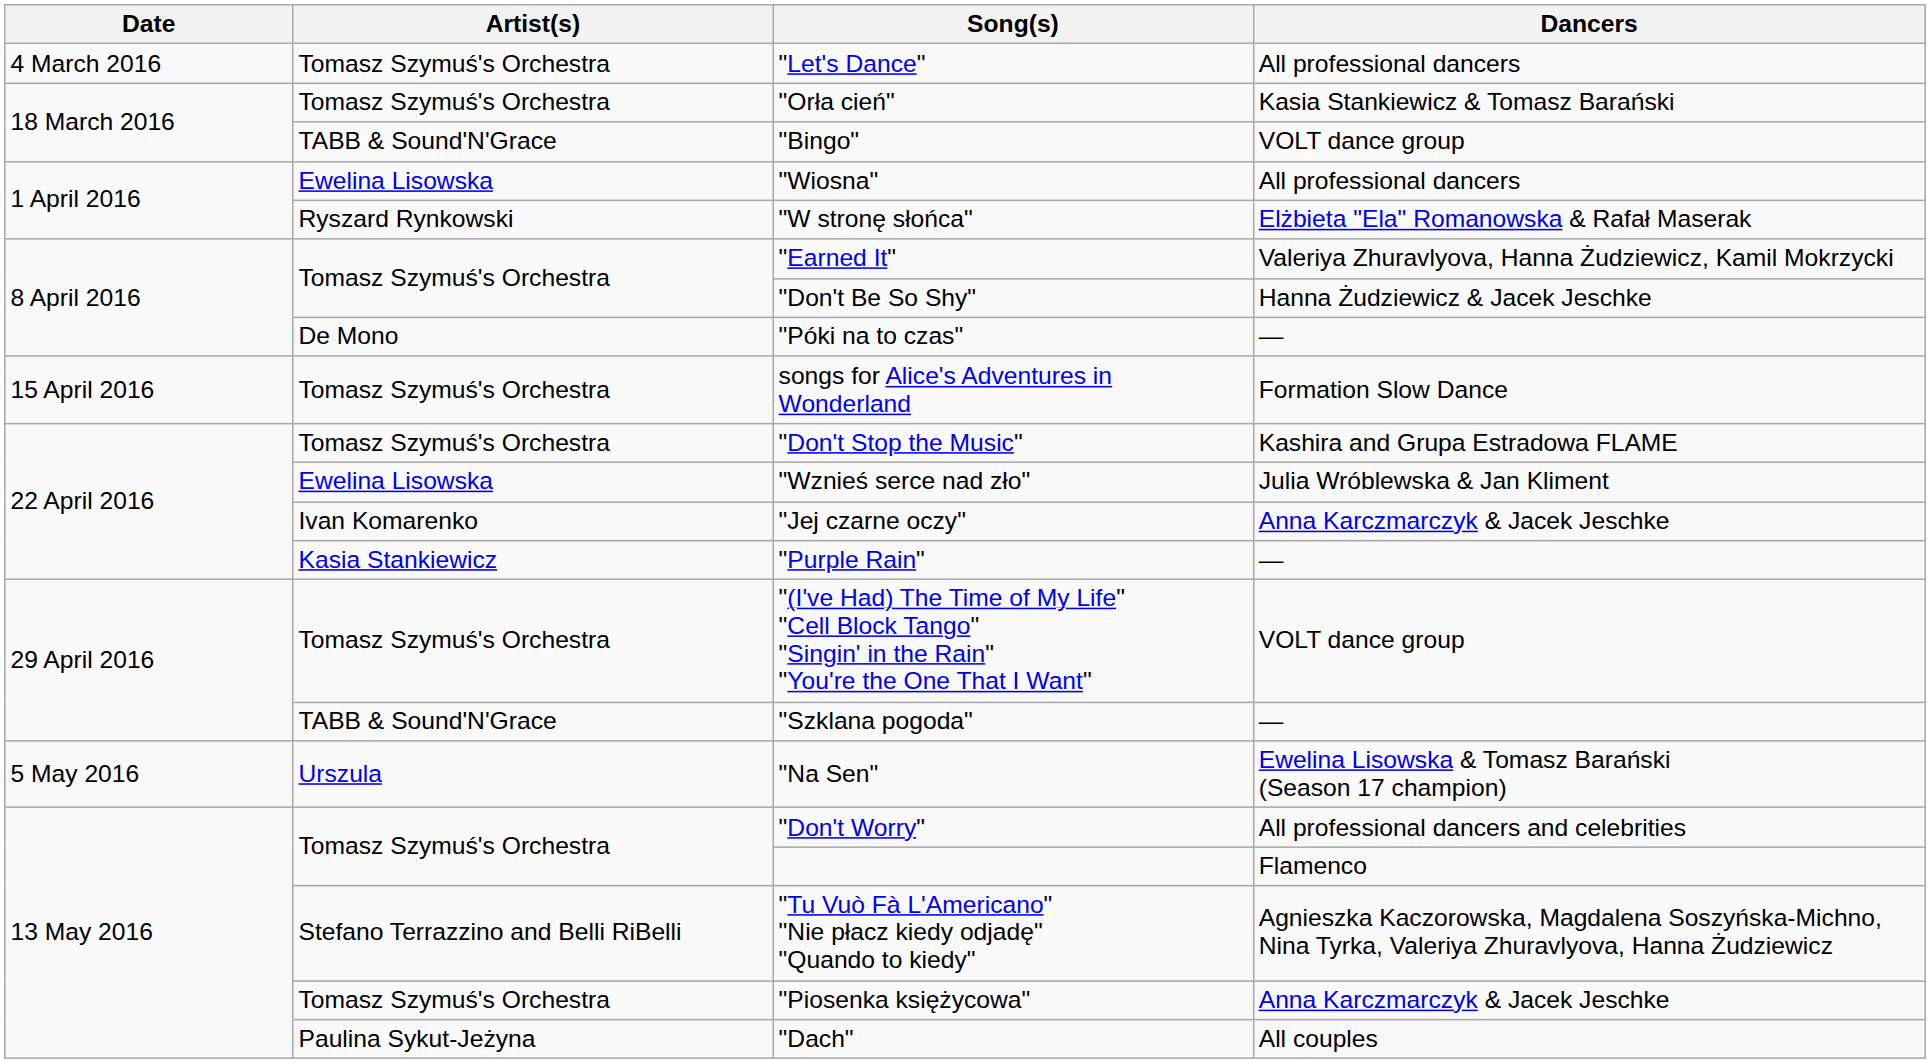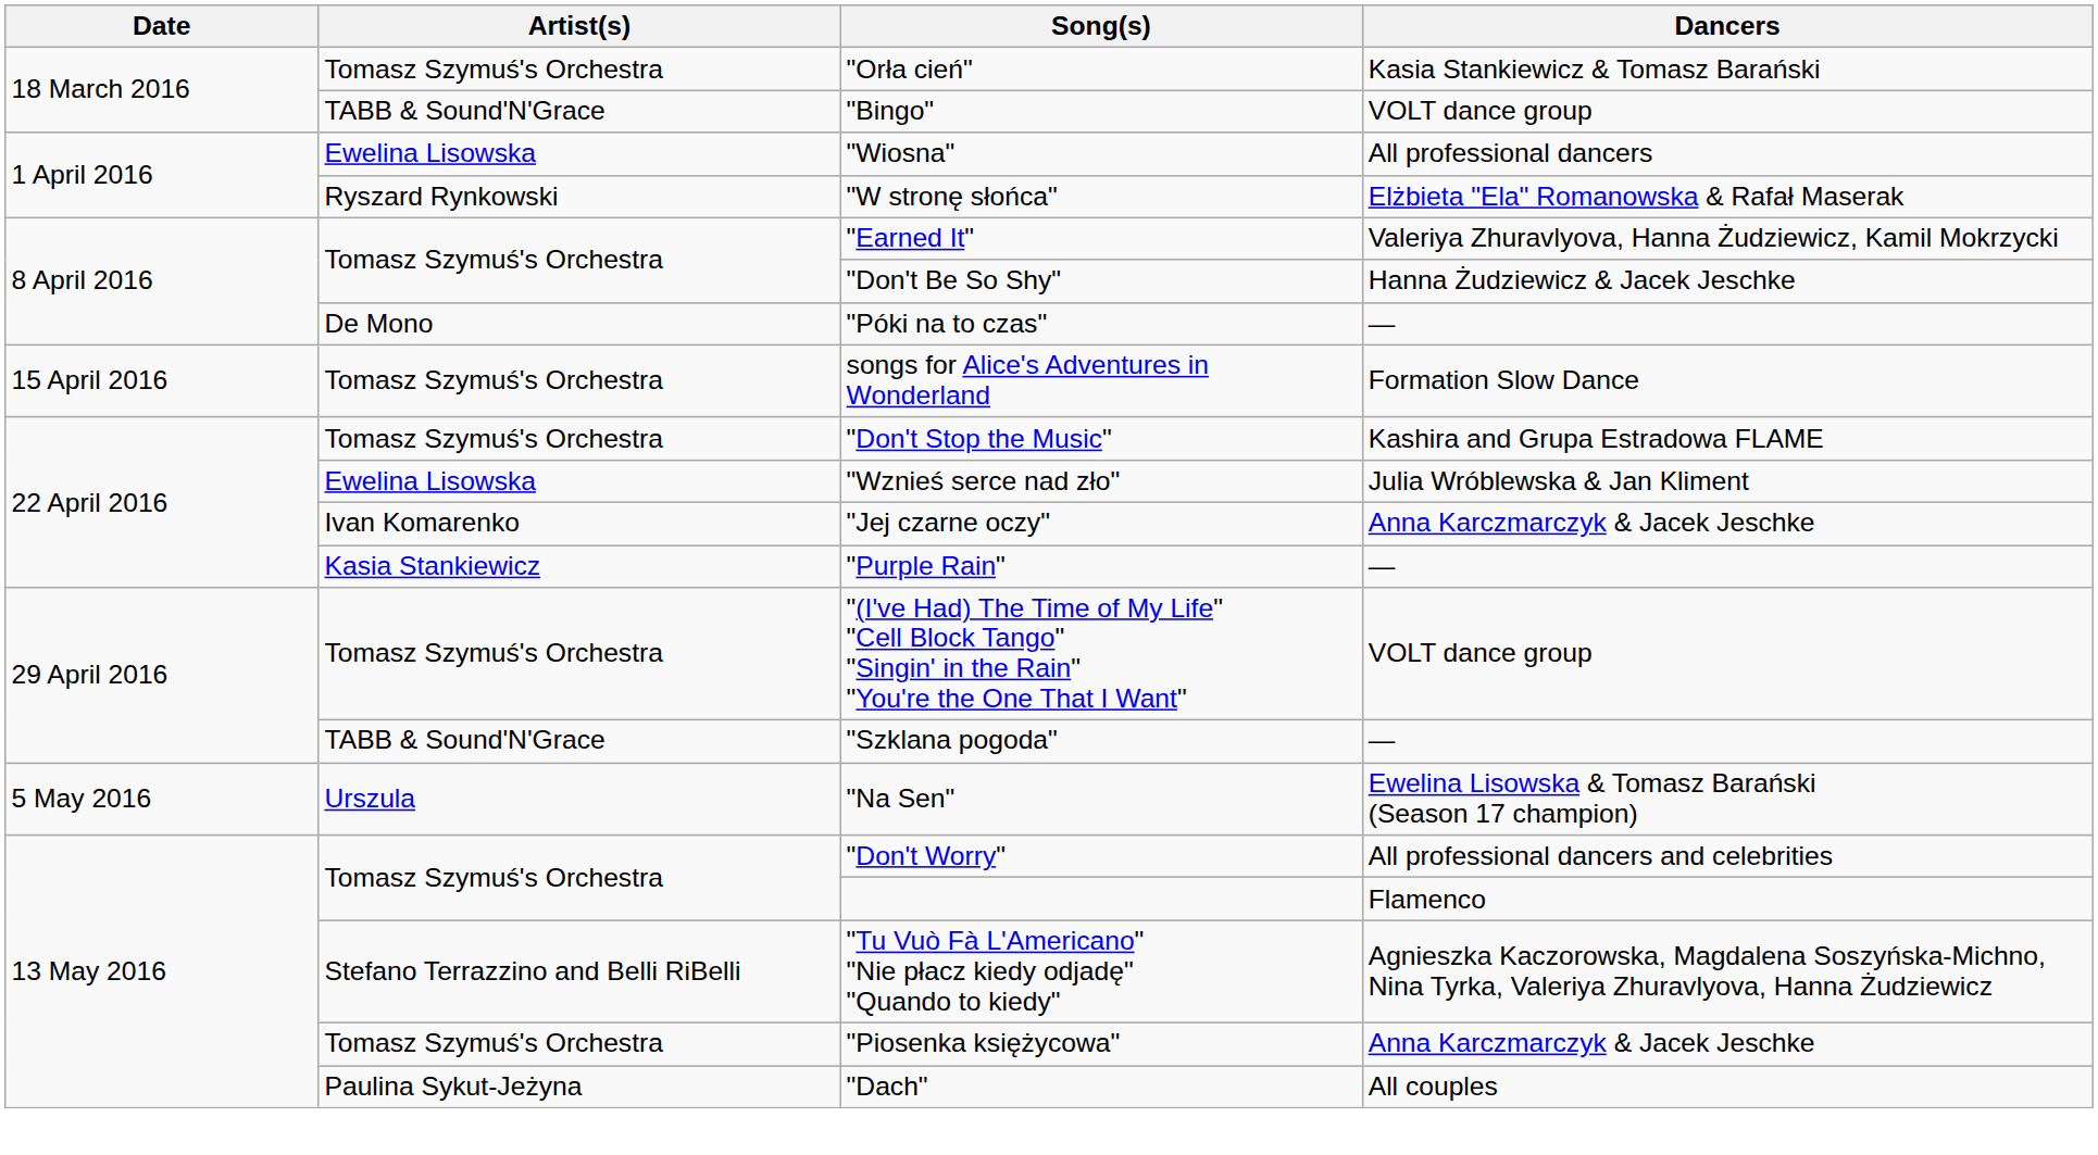- row: 4 March 2016 | Tomasz Szymuś's Orchestra | "Let's Dance" | All professional dancers
